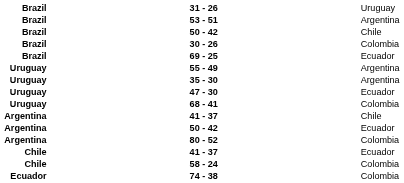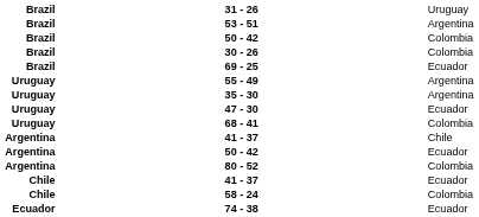Brazil / 50 - 42 | column 3: Chile -> Colombia
74 - 38 | column 3: Colombia -> Ecuador
